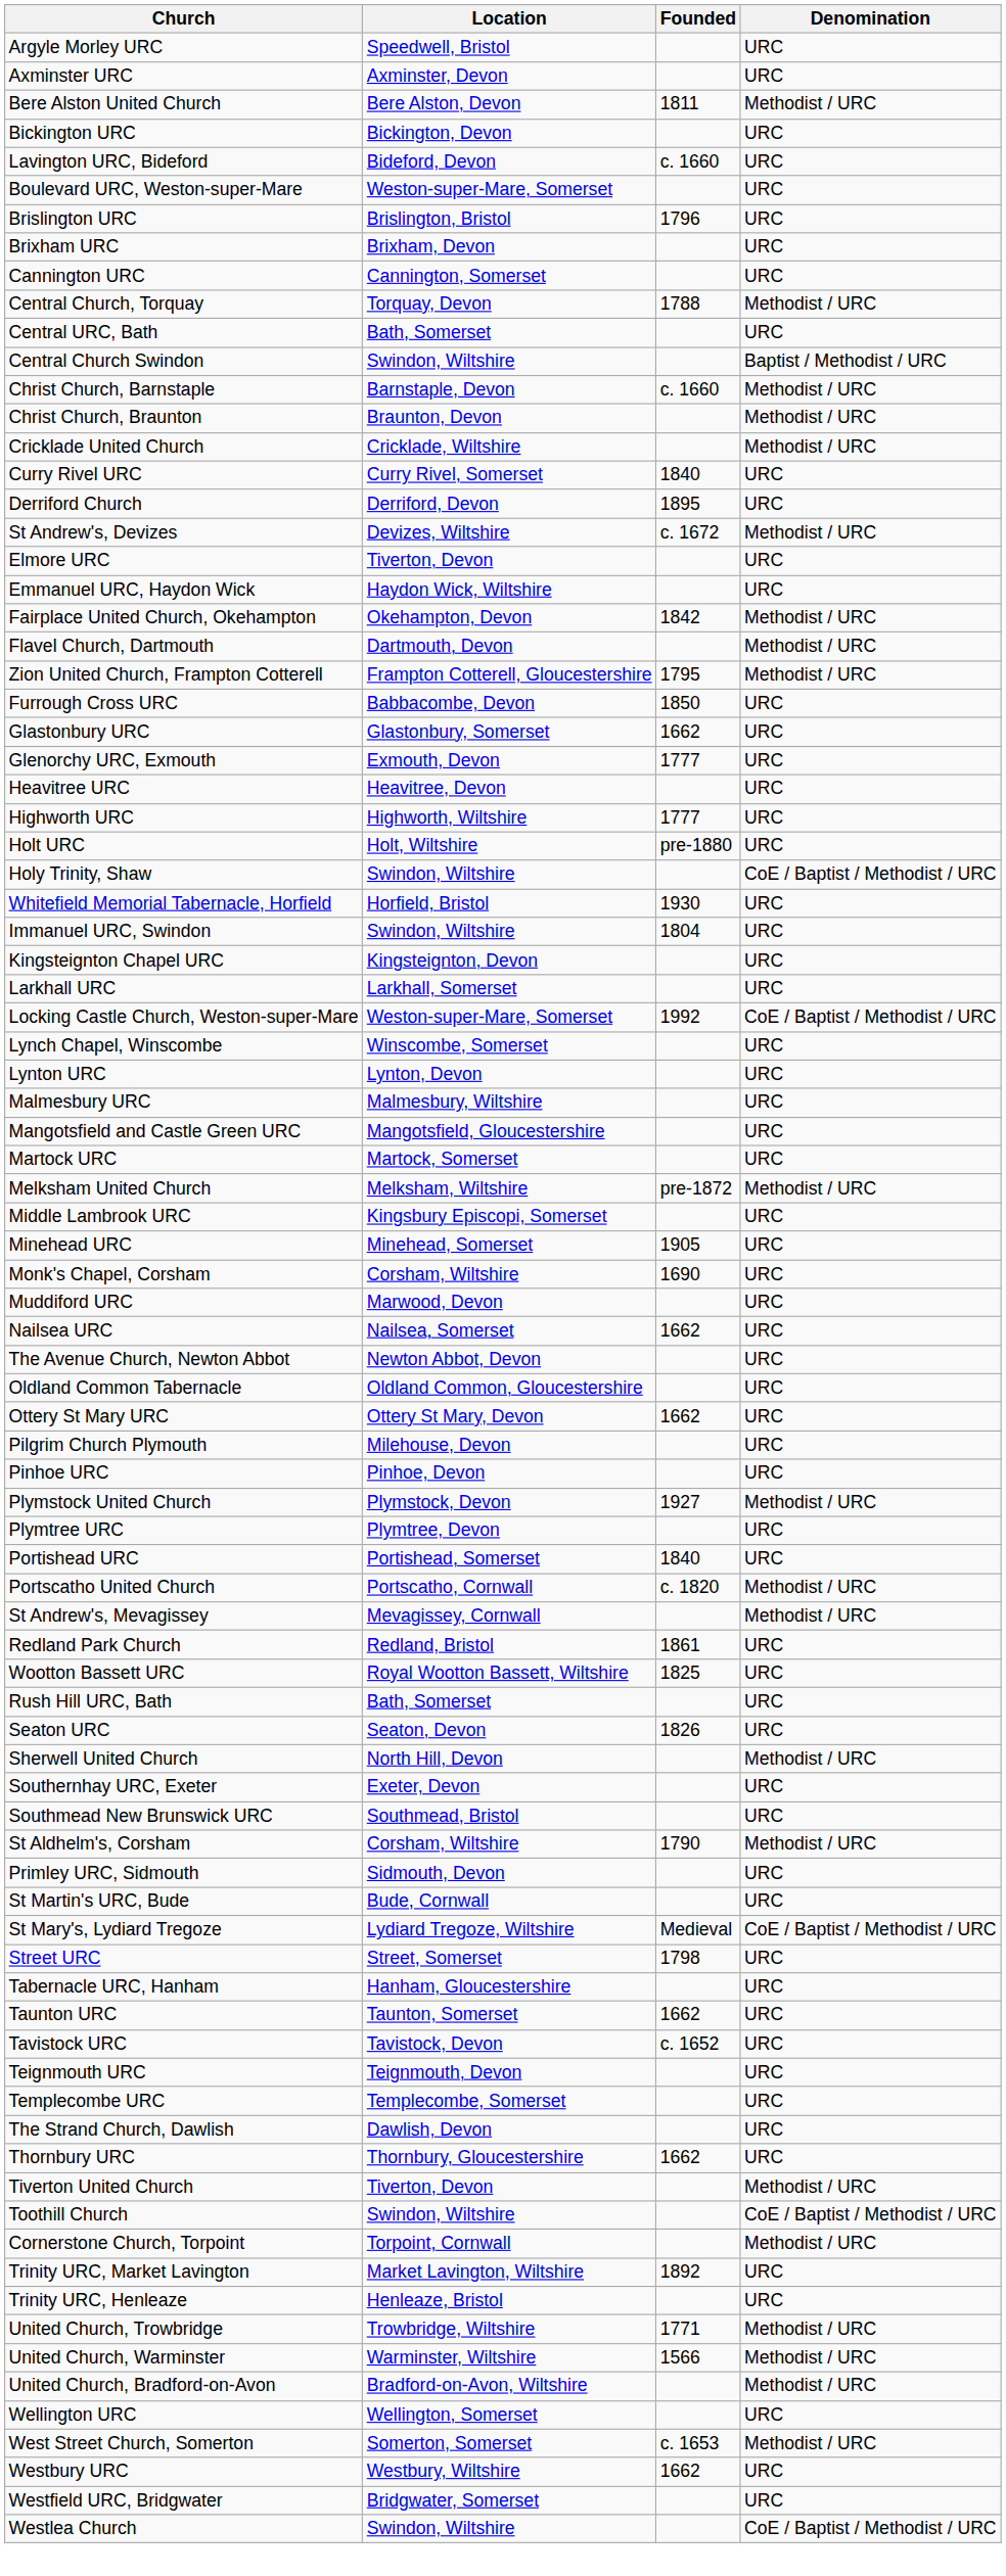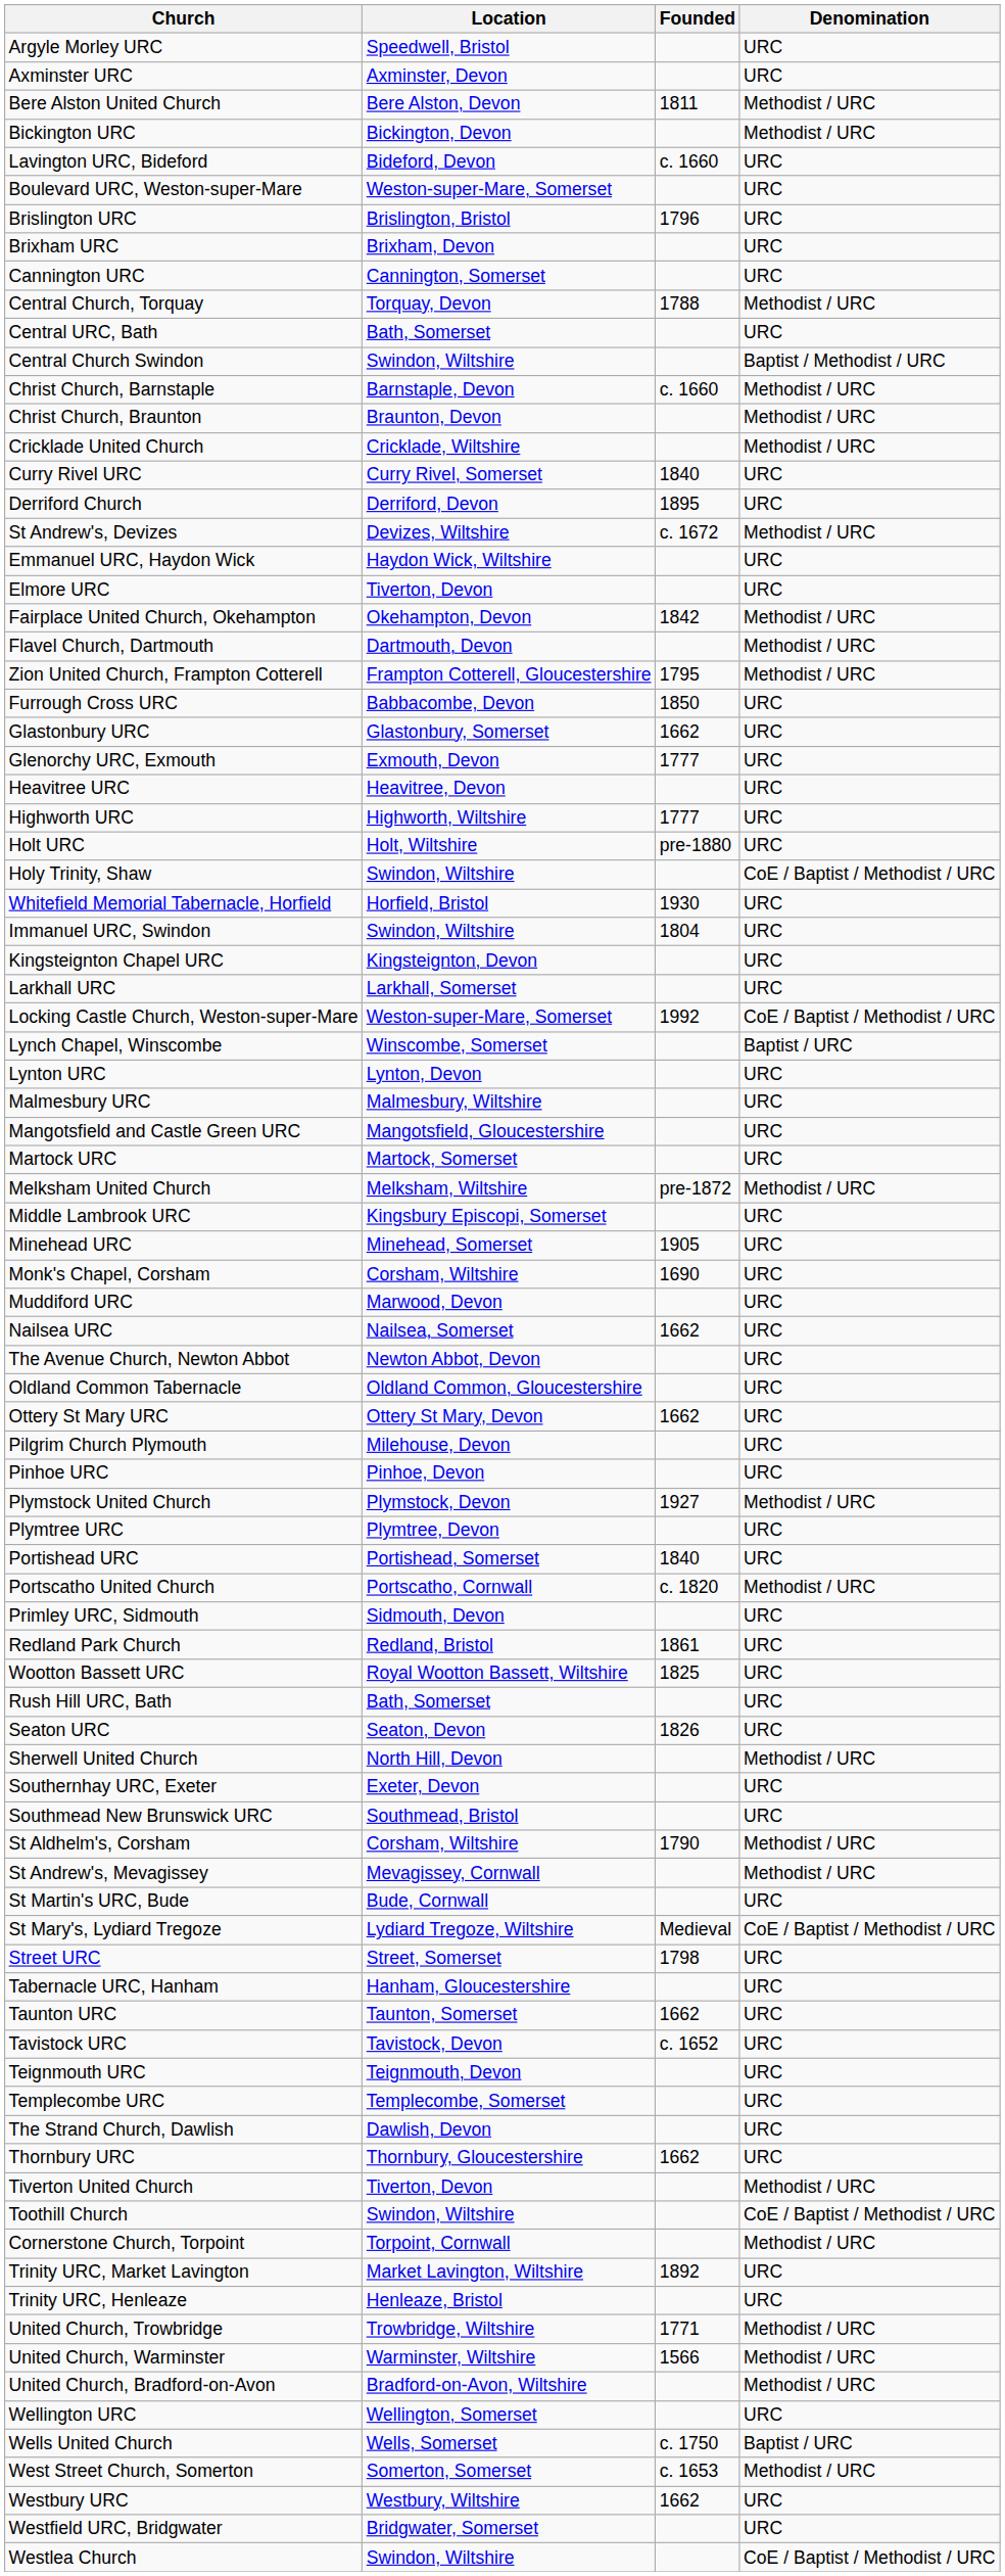Bickington URC | Denomination: URC -> Methodist / URC
rows swapped: Elmore URC <-> Emmanuel URC, Haydon Wick
Lynch Chapel, Winscombe | Denomination: URC -> Baptist / URC
rows swapped: Primley URC, Sidmouth <-> St Andrew's, Mevagissey
+ row: Wells United Church | Wells, Somerset | c. 1750 | Baptist / URC
